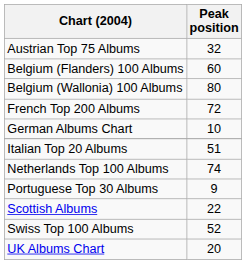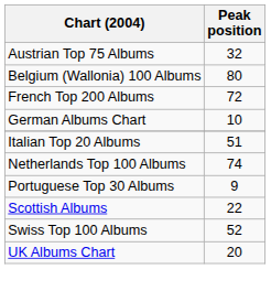- row: Belgium (Flanders) 100 Albums | 60
